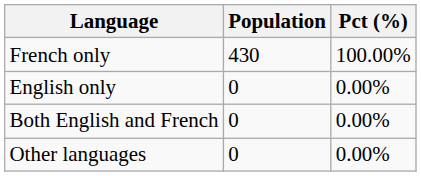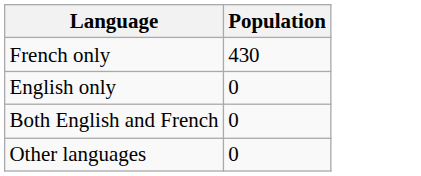- column: Pct (%) | 100.00% | 0.00% | 0.00% | 0.00%
